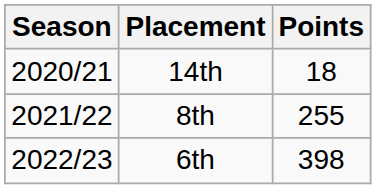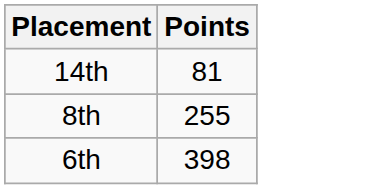- column: Season | 2020/21 | 2021/22 | 2022/23
14th | Points: 18 -> 81
